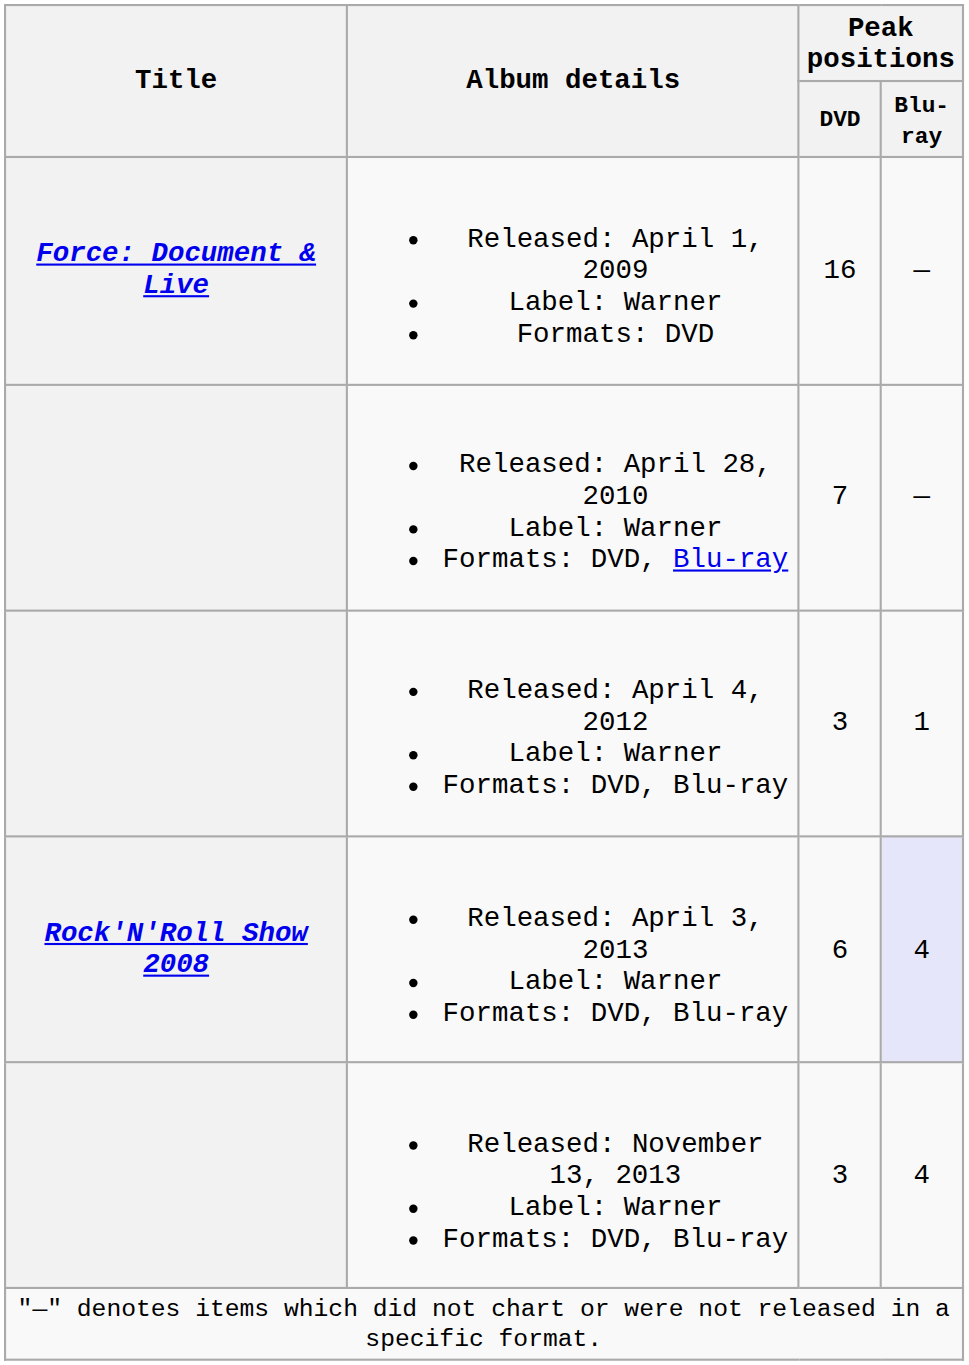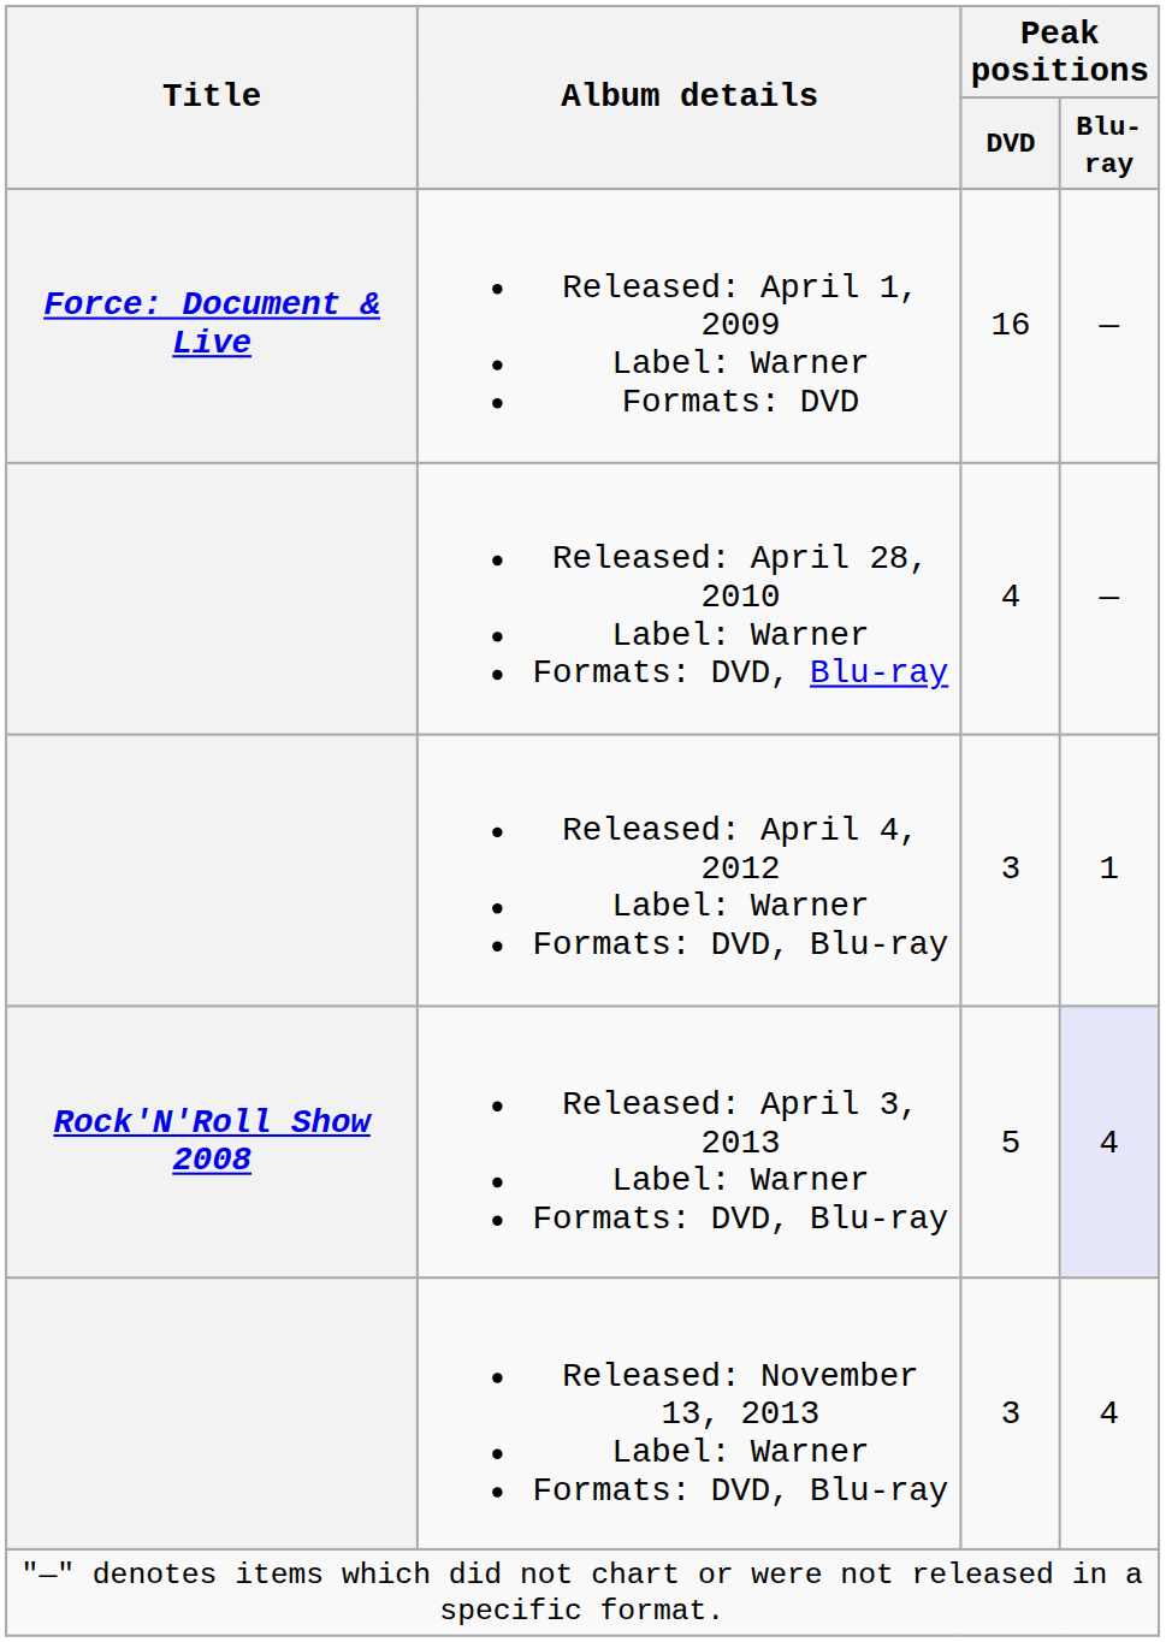Released: April 28, 2010 Label: Warner Formats: DVD, Blu-ray | Peak positions / DVD: 7 -> 4
Released: April 3, 2013 Label: Warner Formats: DVD, Blu-ray | Peak positions / DVD: 6 -> 5
